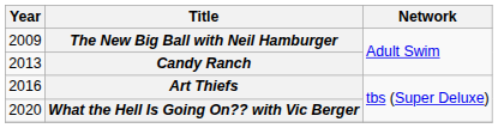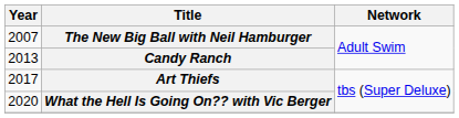The New Big Ball with Neil Hamburger | Year: 2009 -> 2007
Art Thiefs | Year: 2016 -> 2017
